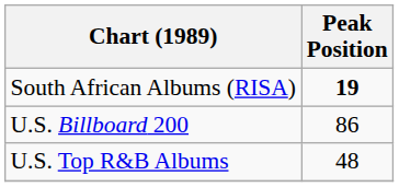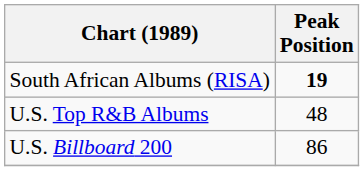rows swapped: U.S. Billboard 200 <-> U.S. Top R&B Albums
